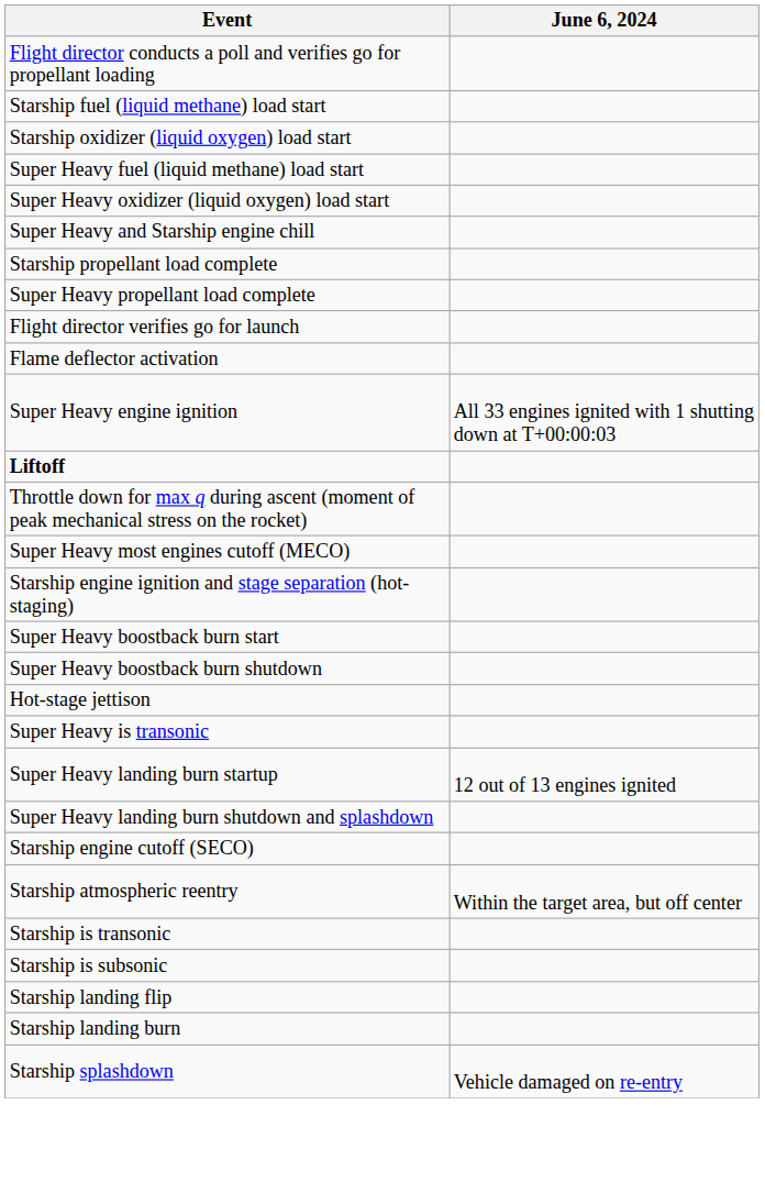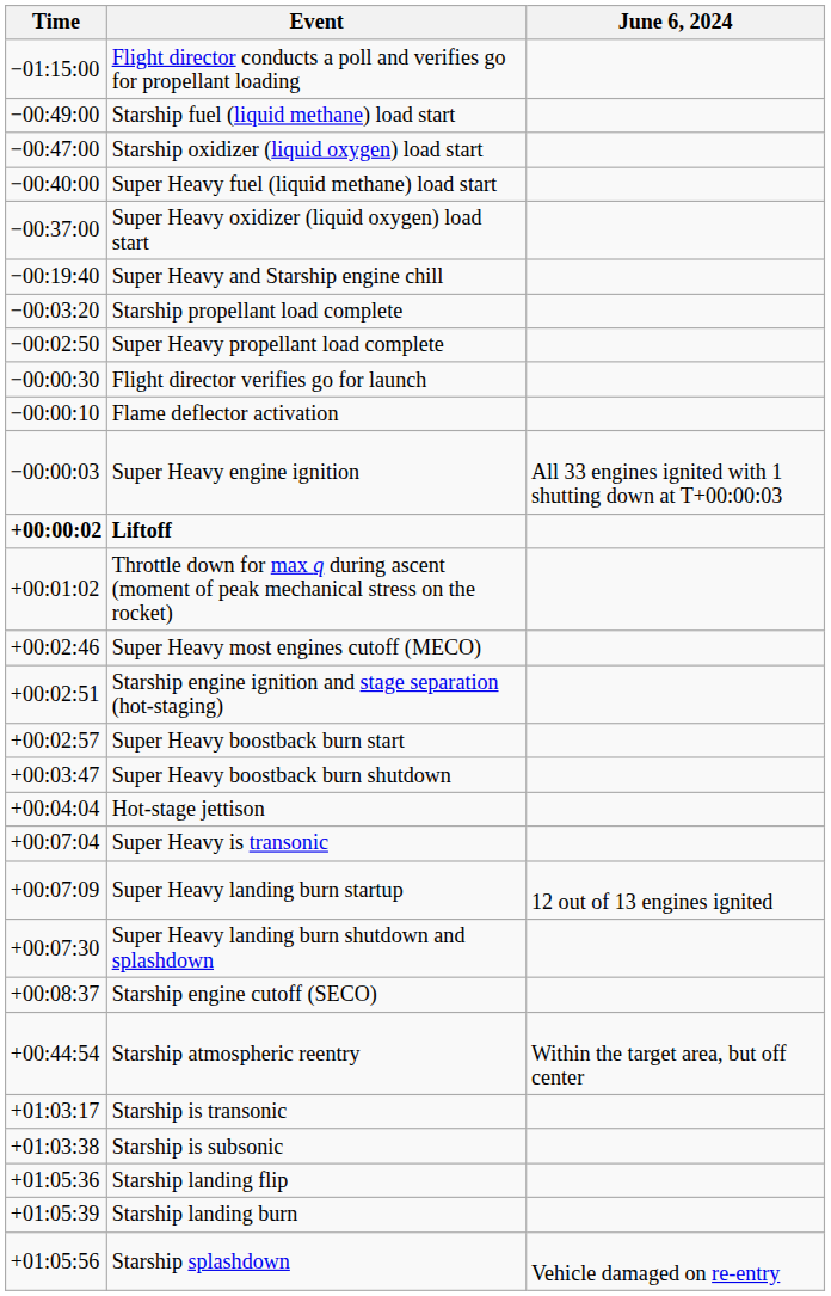+ column: Time | −01:15:00 | −00:49:00 | −00:47:00 | −00:40:00 | −00:37:00 | −00:19:40 | −00:03:20 | −00:02:50 | −00:00:30 | −00:00:10 | −00:00:03 | +00:00:02 | +00:01:02 | +00:02:46 | +00:02:51 | +00:02:57 | +00:03:47 | +00:04:04 | +00:07:04 | +00:07:09 | +00:07:30 | +00:08:37 | +00:44:54 | +01:03:17 | +01:03:38 | +01:05:36 | +01:05:39 | +01:05:56
